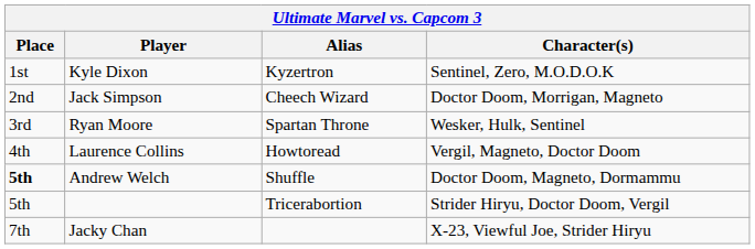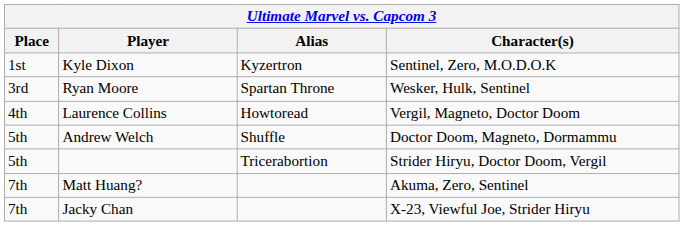- row: 2nd | Jack Simpson | Cheech Wizard | Doctor Doom, Morrigan, Magneto
Andrew Welch | Place: bold -> normal
+ row: 7th | Matt Huang? | Akuma, Zero, Sentinel
